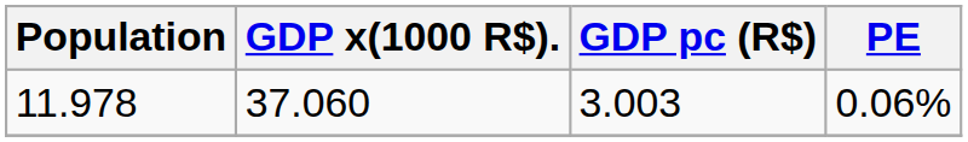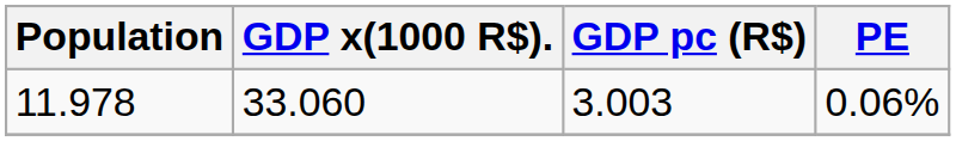11.978 | GDP x(1000 R$).: 37.060 -> 33.060
